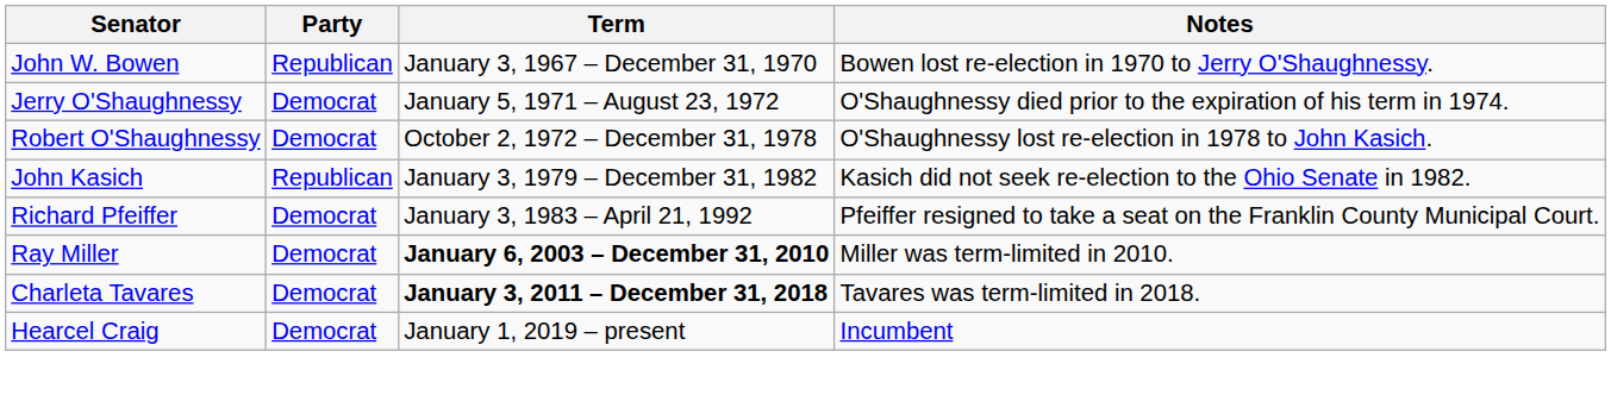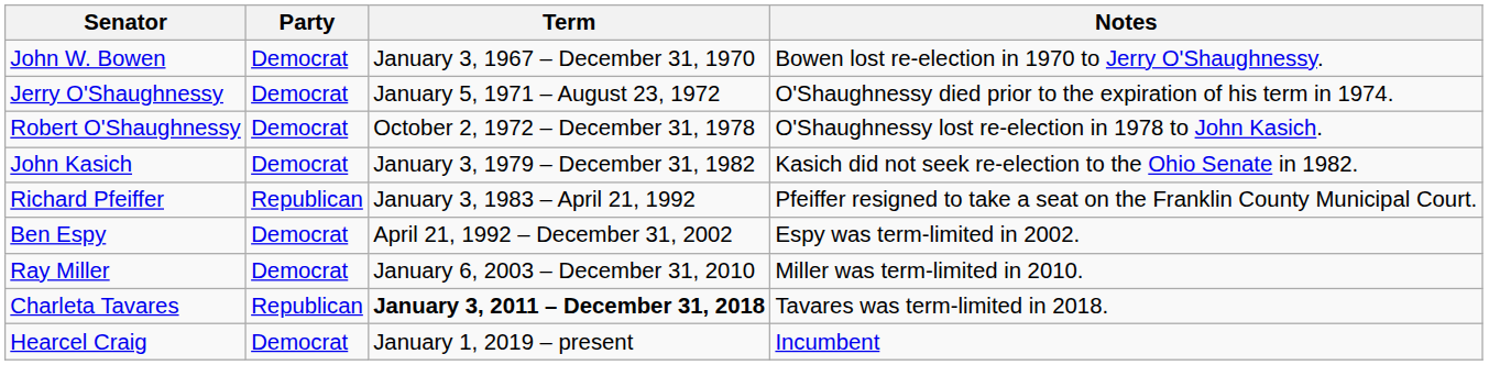John W. Bowen | Party: Republican -> Democrat
John Kasich | Party: Republican -> Democrat
Richard Pfeiffer | Party: Democrat -> Republican
+ row: Ben Espy | Democrat | April 21, 1992 – December 31, 2002 | Espy was term-limited in 2002.
Ray Miller | Term: bold -> normal
Charleta Tavares | Party: Democrat -> Republican
